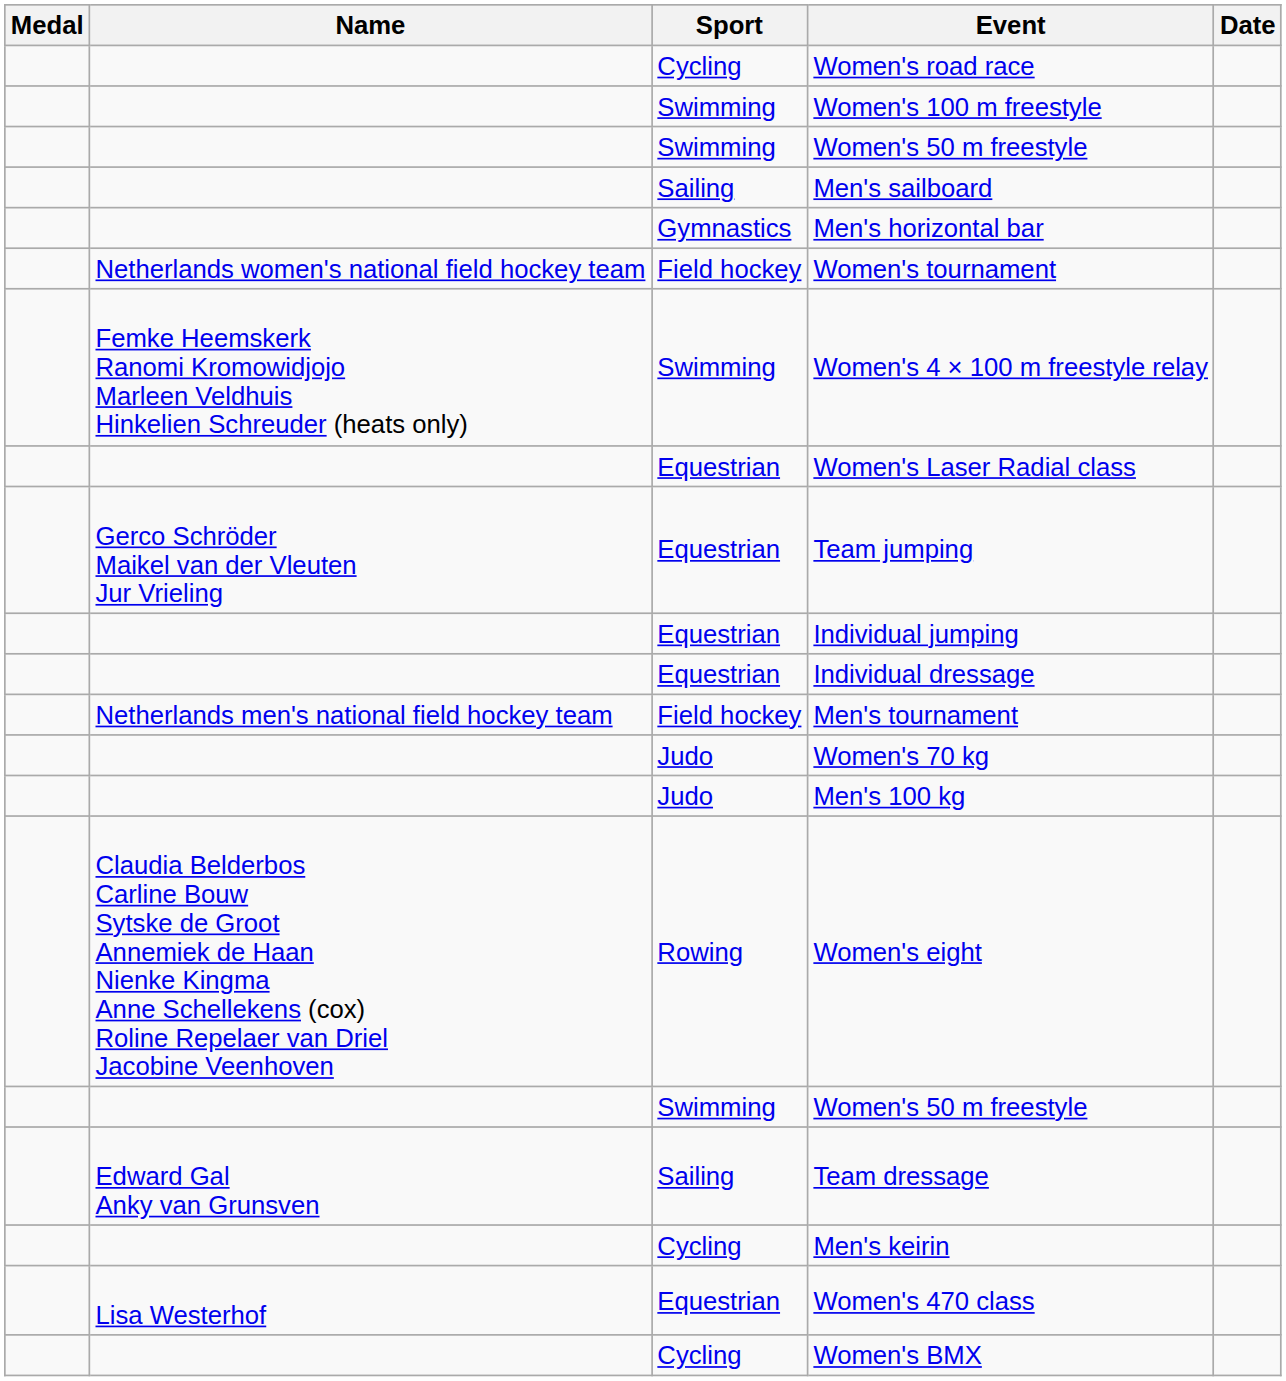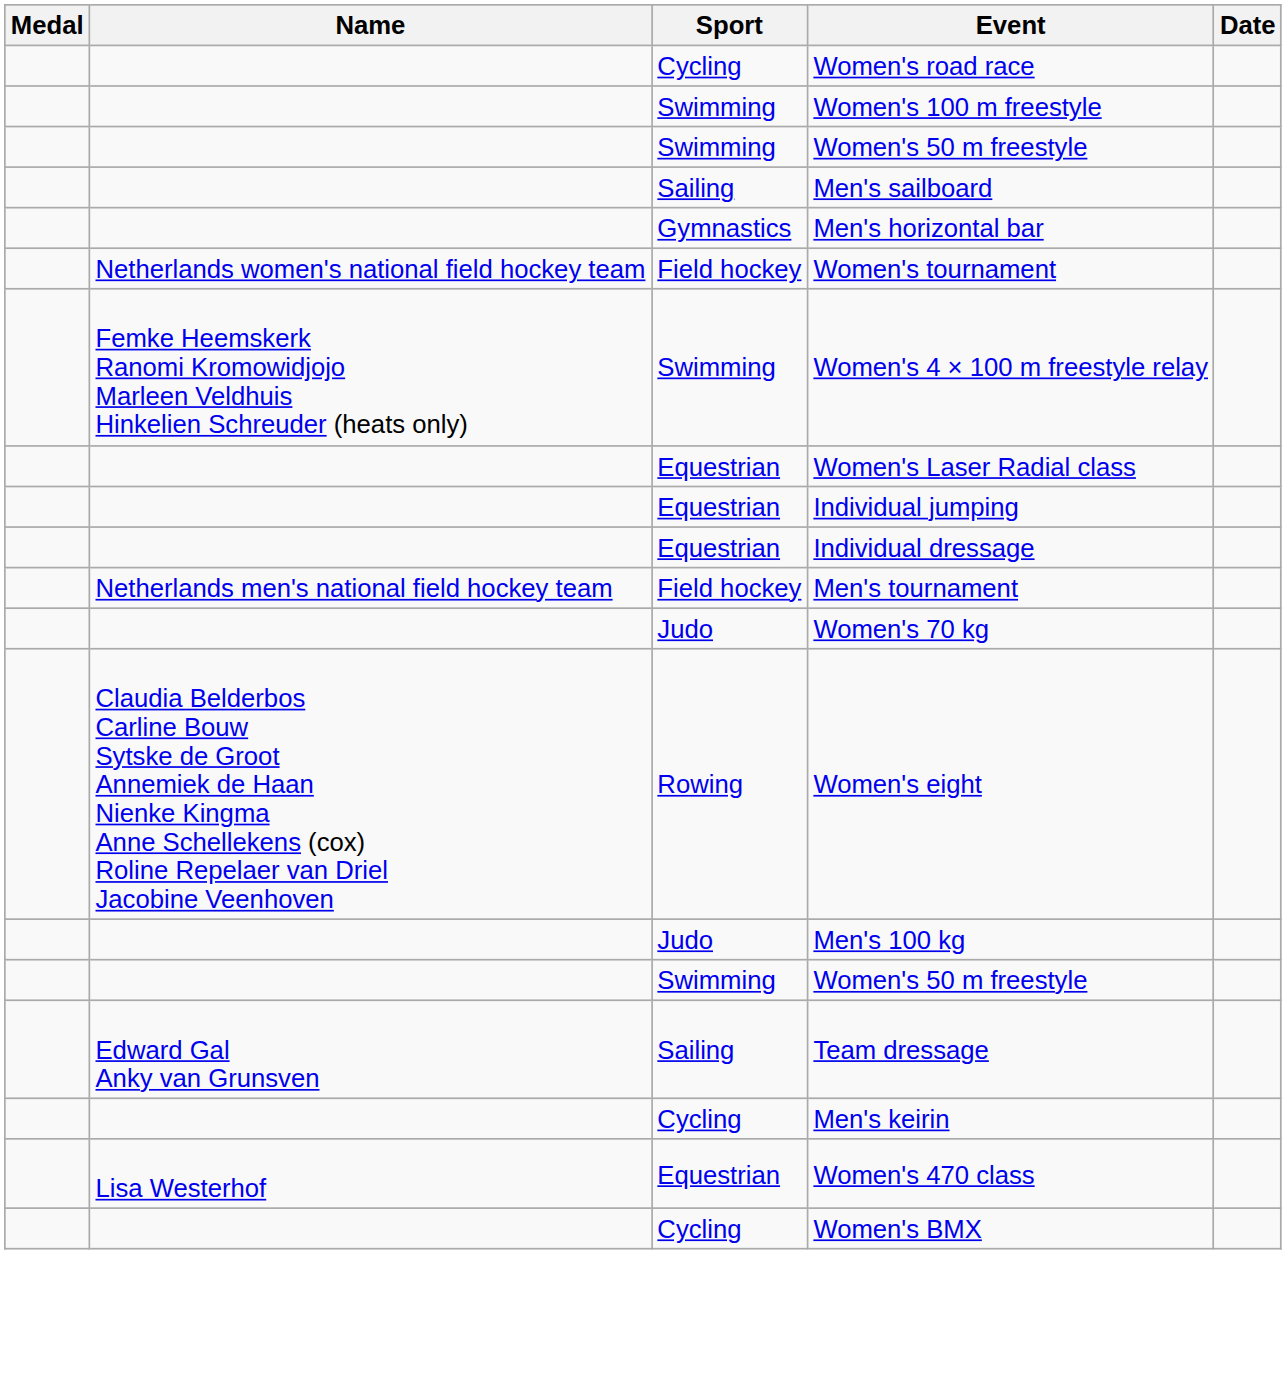- row: Gerco Schröder Maikel van der Vleuten Jur Vrieling | Equestrian | Team jumping
rows swapped: Women's eight <-> Men's 100 kg
